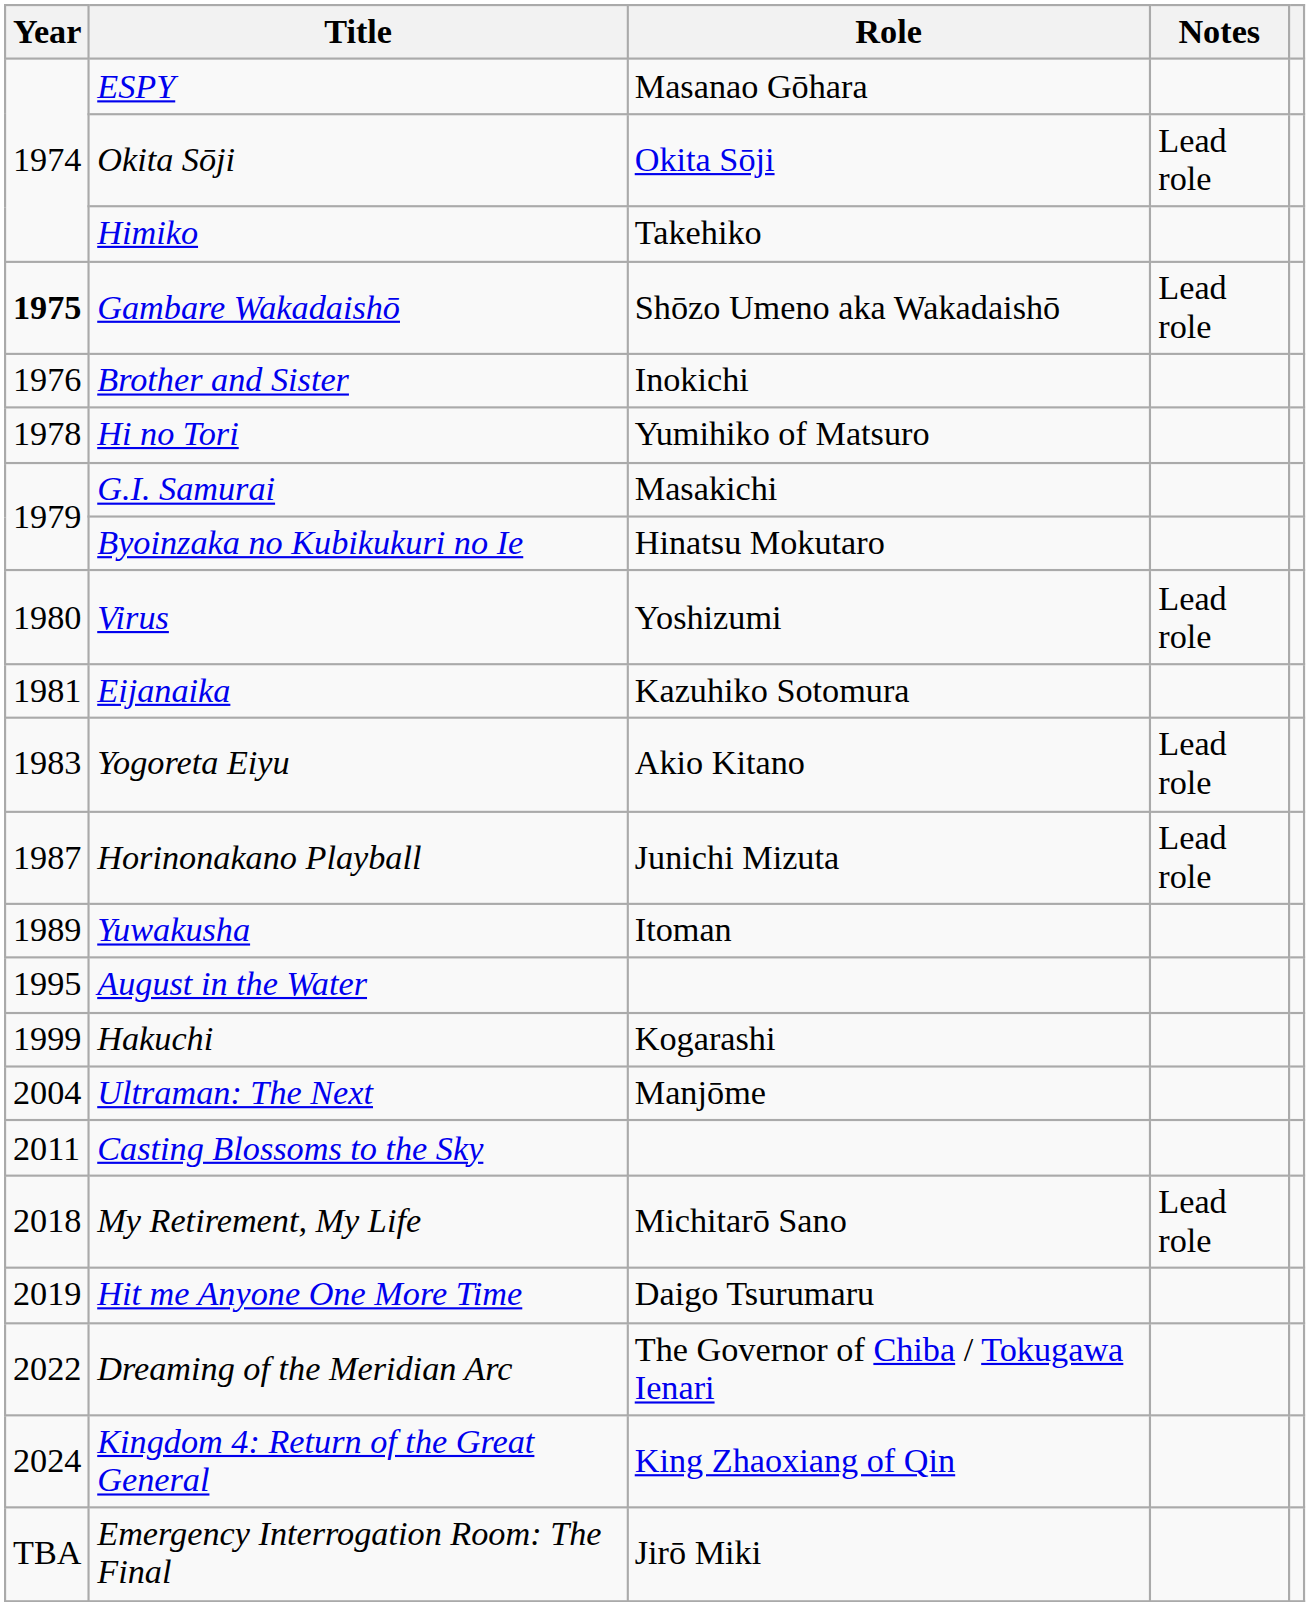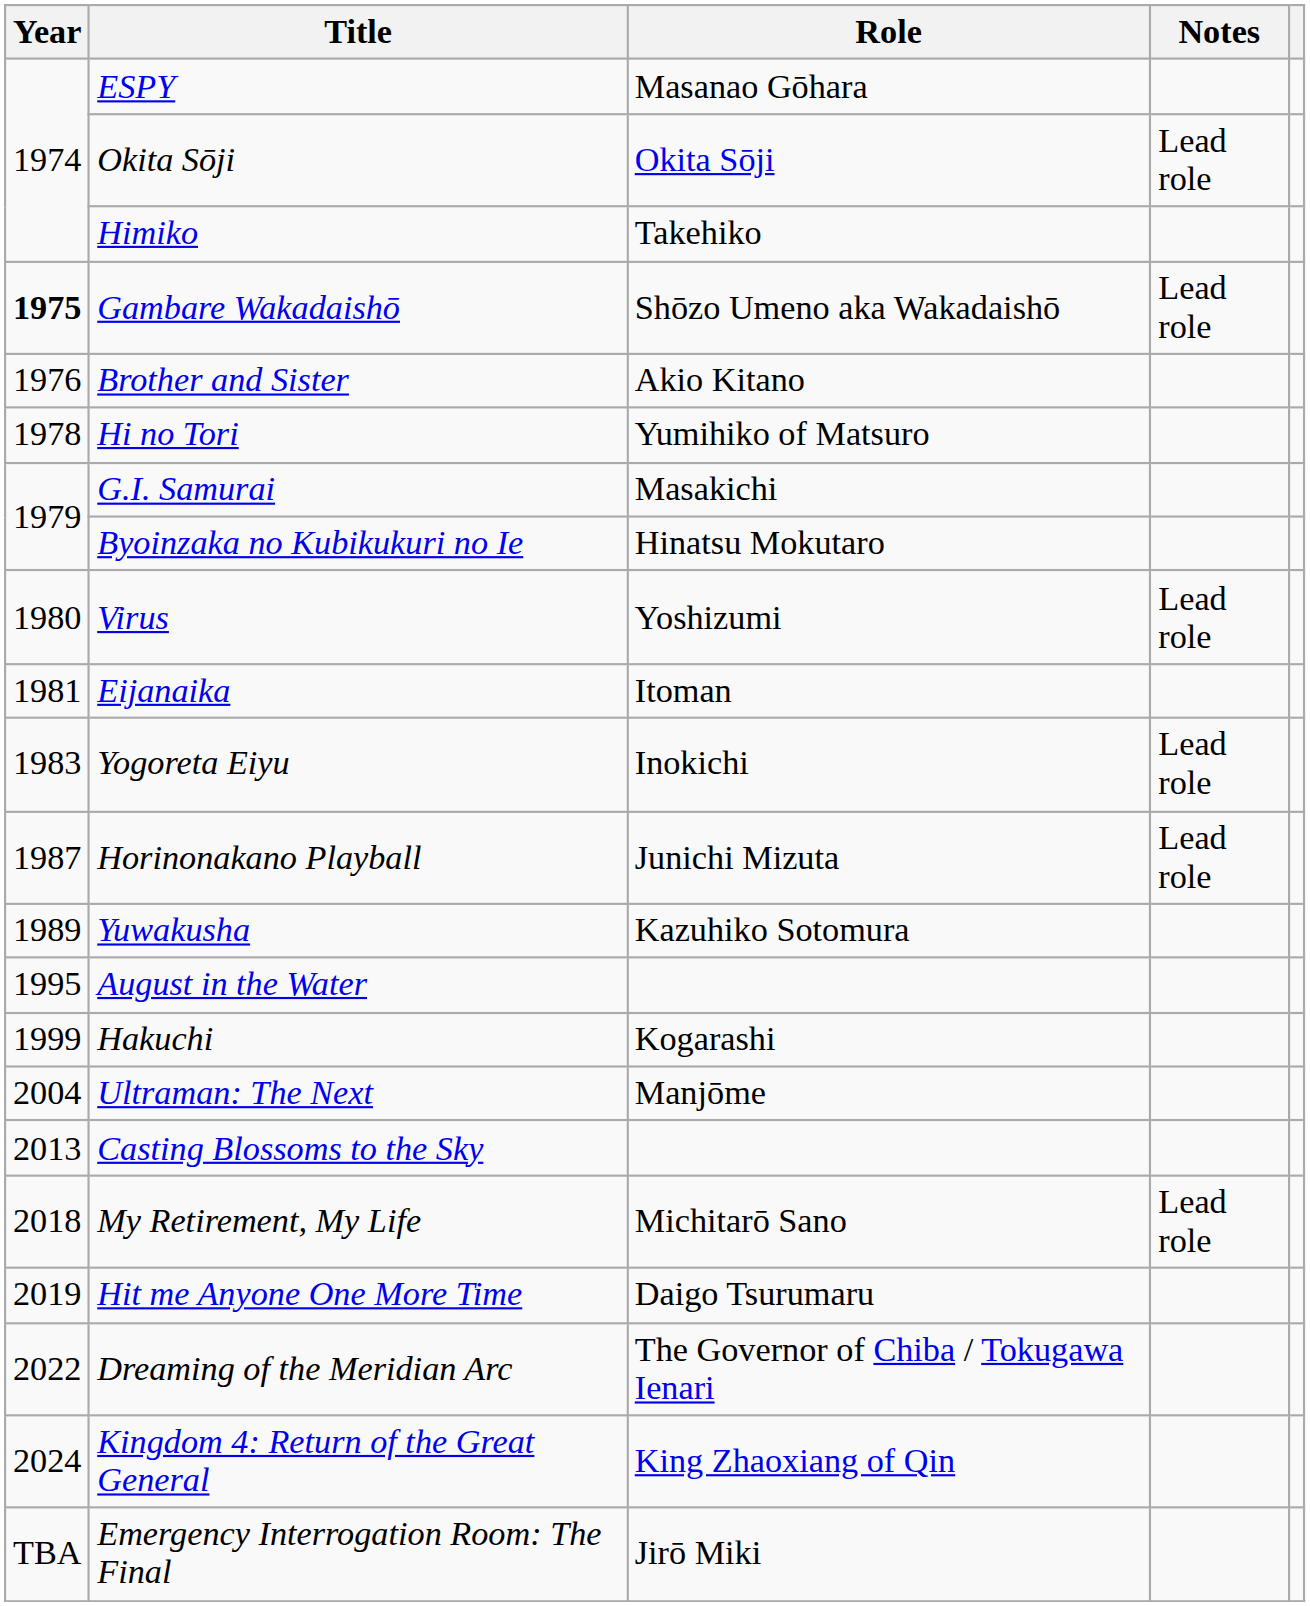Brother and Sister | Role: Inokichi -> Akio Kitano
Eijanaika | Role: Kazuhiko Sotomura -> Itoman
Yogoreta Eiyu | Role: Akio Kitano -> Inokichi
Yuwakusha | Role: Itoman -> Kazuhiko Sotomura
Casting Blossoms to the Sky | Year: 2011 -> 2013
